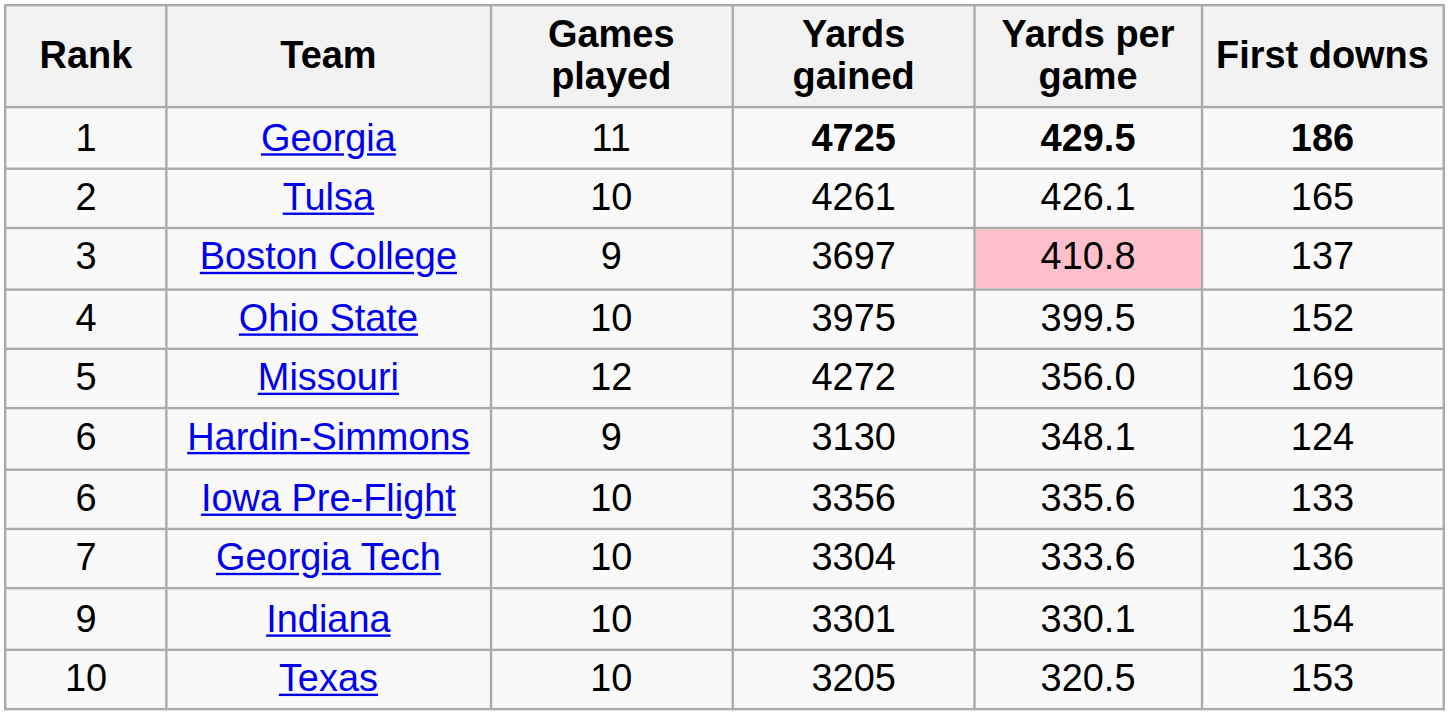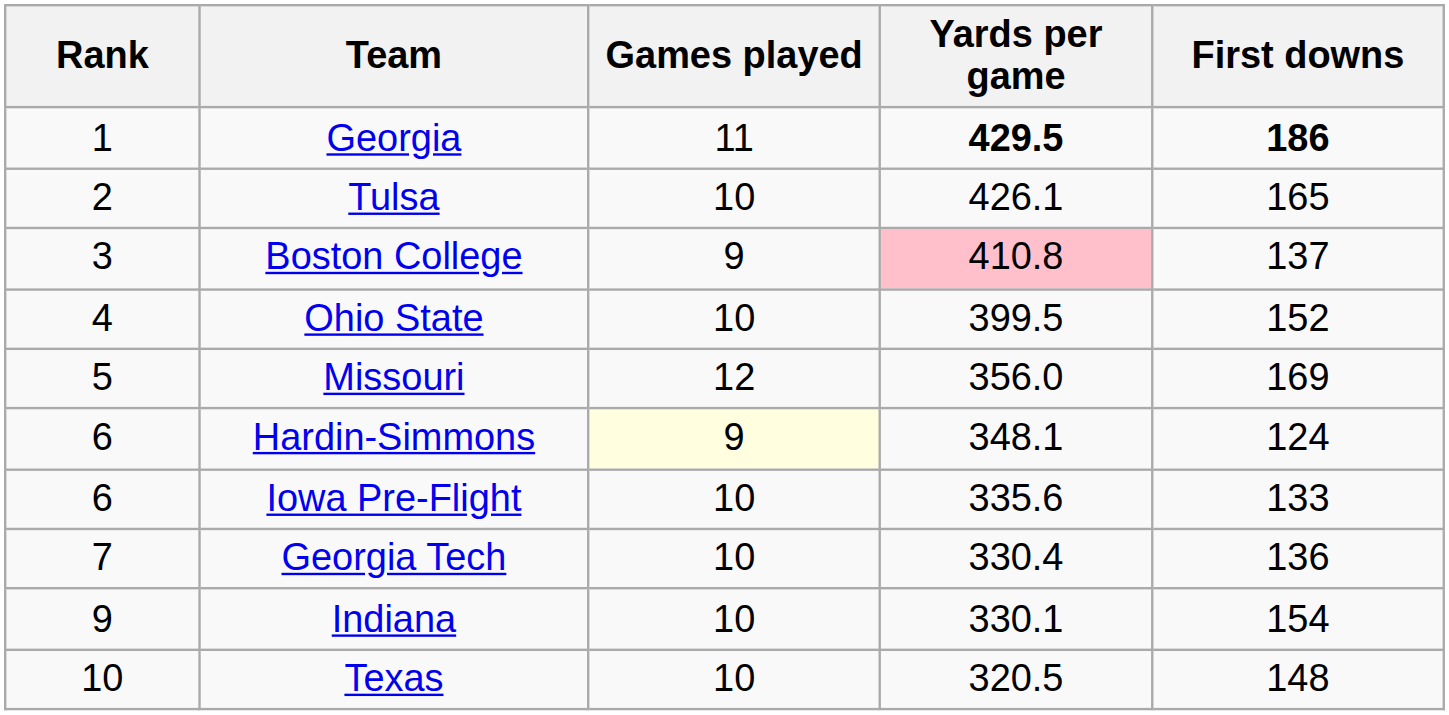- column: Yards gained | 4725 | 4261 | 3697 | 3975 | 4272 | 3130 | 3356 | 3304 | 3301 | 3205
Hardin-Simmons | Games played: no background -> lightyellow background
Georgia Tech | Yards per game: 333.6 -> 330.4
Texas | First downs: 153 -> 148
